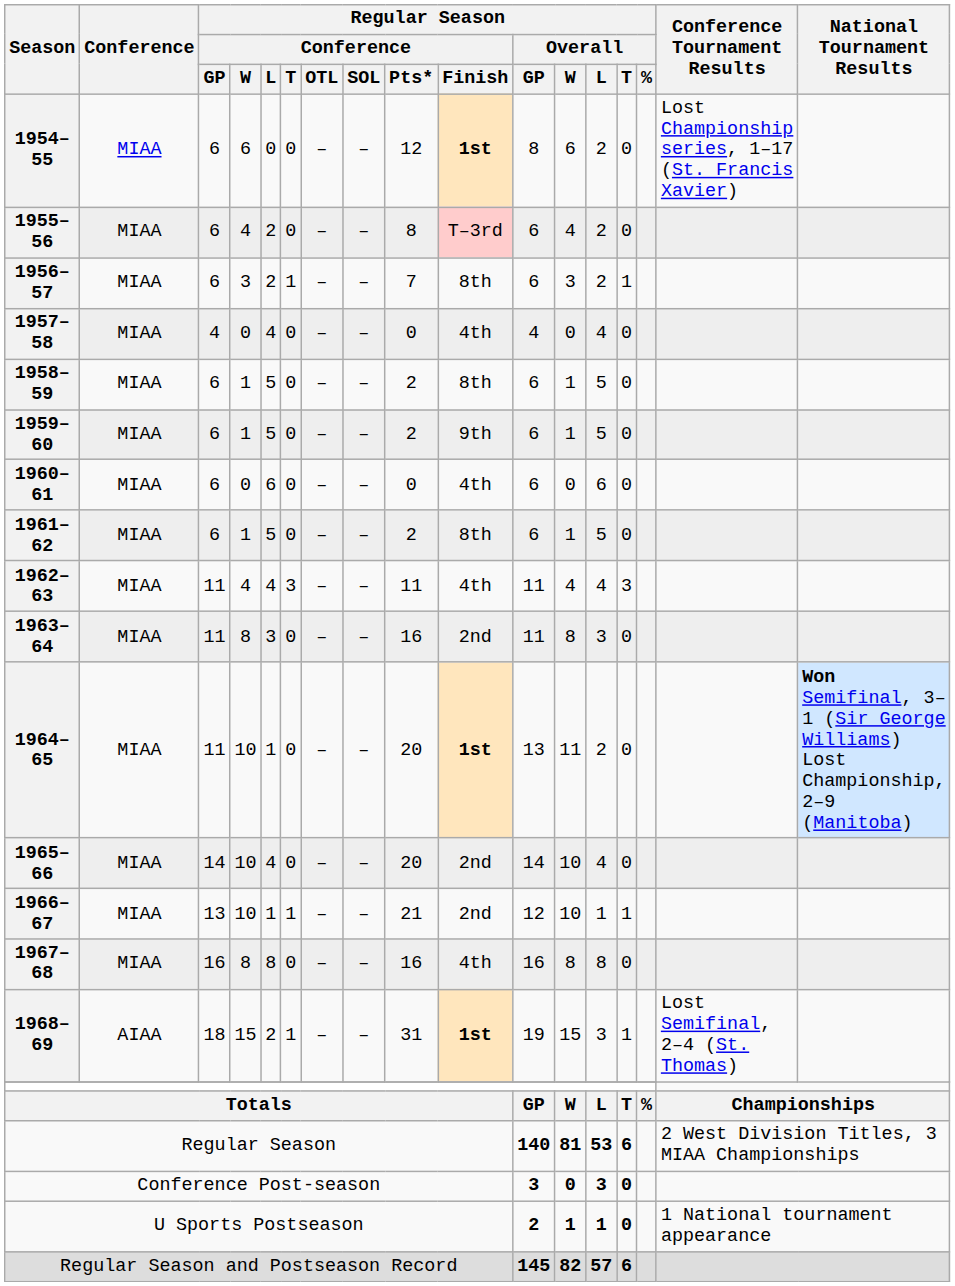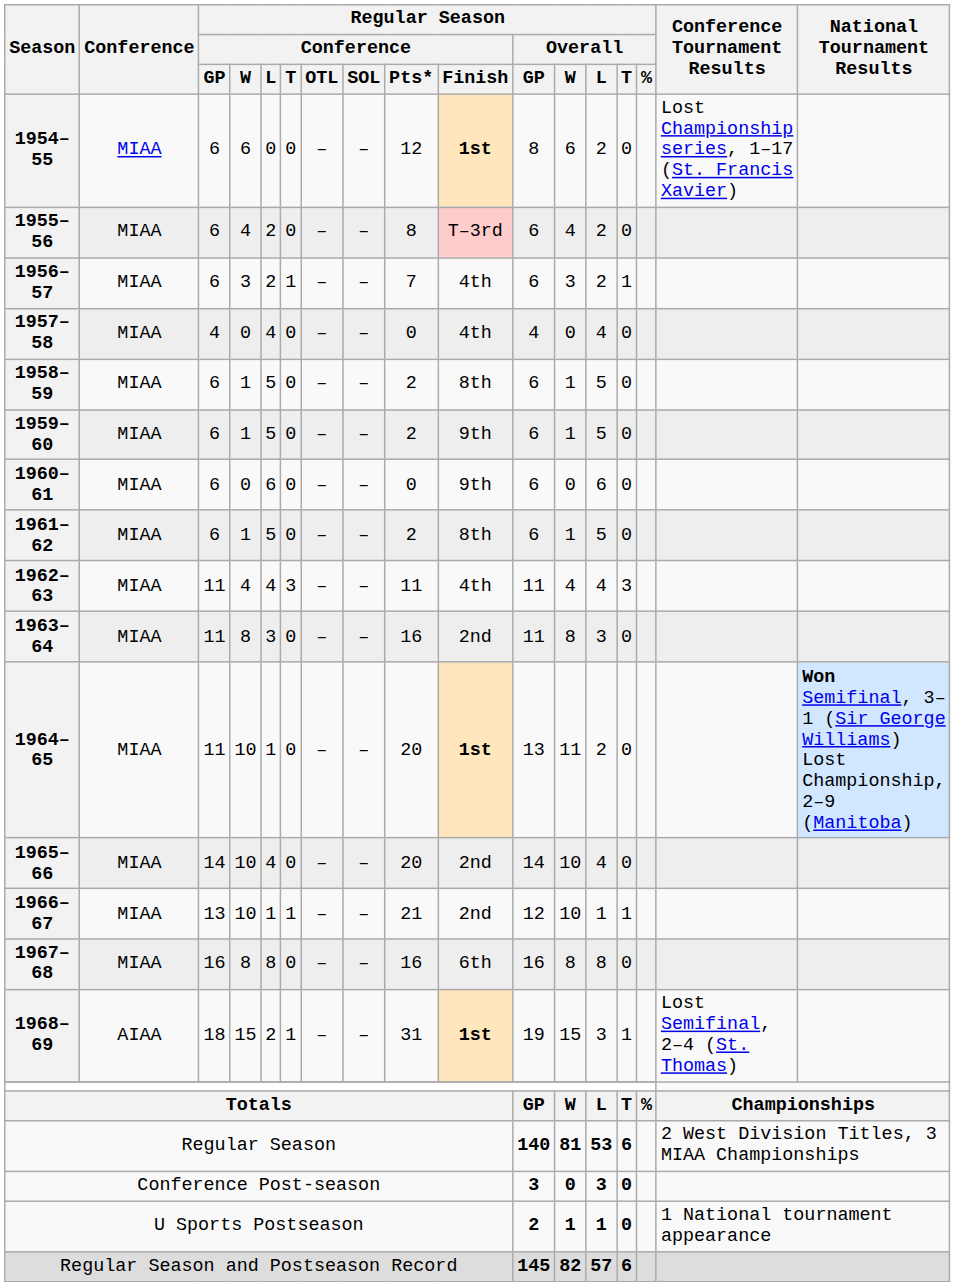1956–57 | Regular Season / Conference / Finish: 8th -> 4th
1960–61 | Regular Season / Conference / Finish: 4th -> 9th
1967–68 | Regular Season / Conference / Finish: 4th -> 6th
